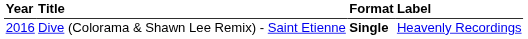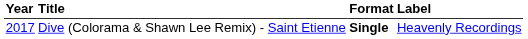Dive (Colorama & Shawn Lee Remix) - Saint Etienne | Year: 2016 -> 2017
